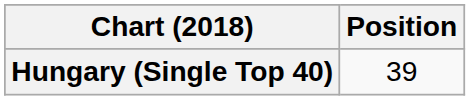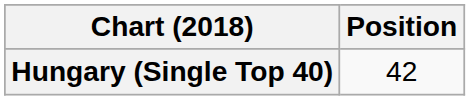Hungary (Single Top 40) | Position: 39 -> 42
